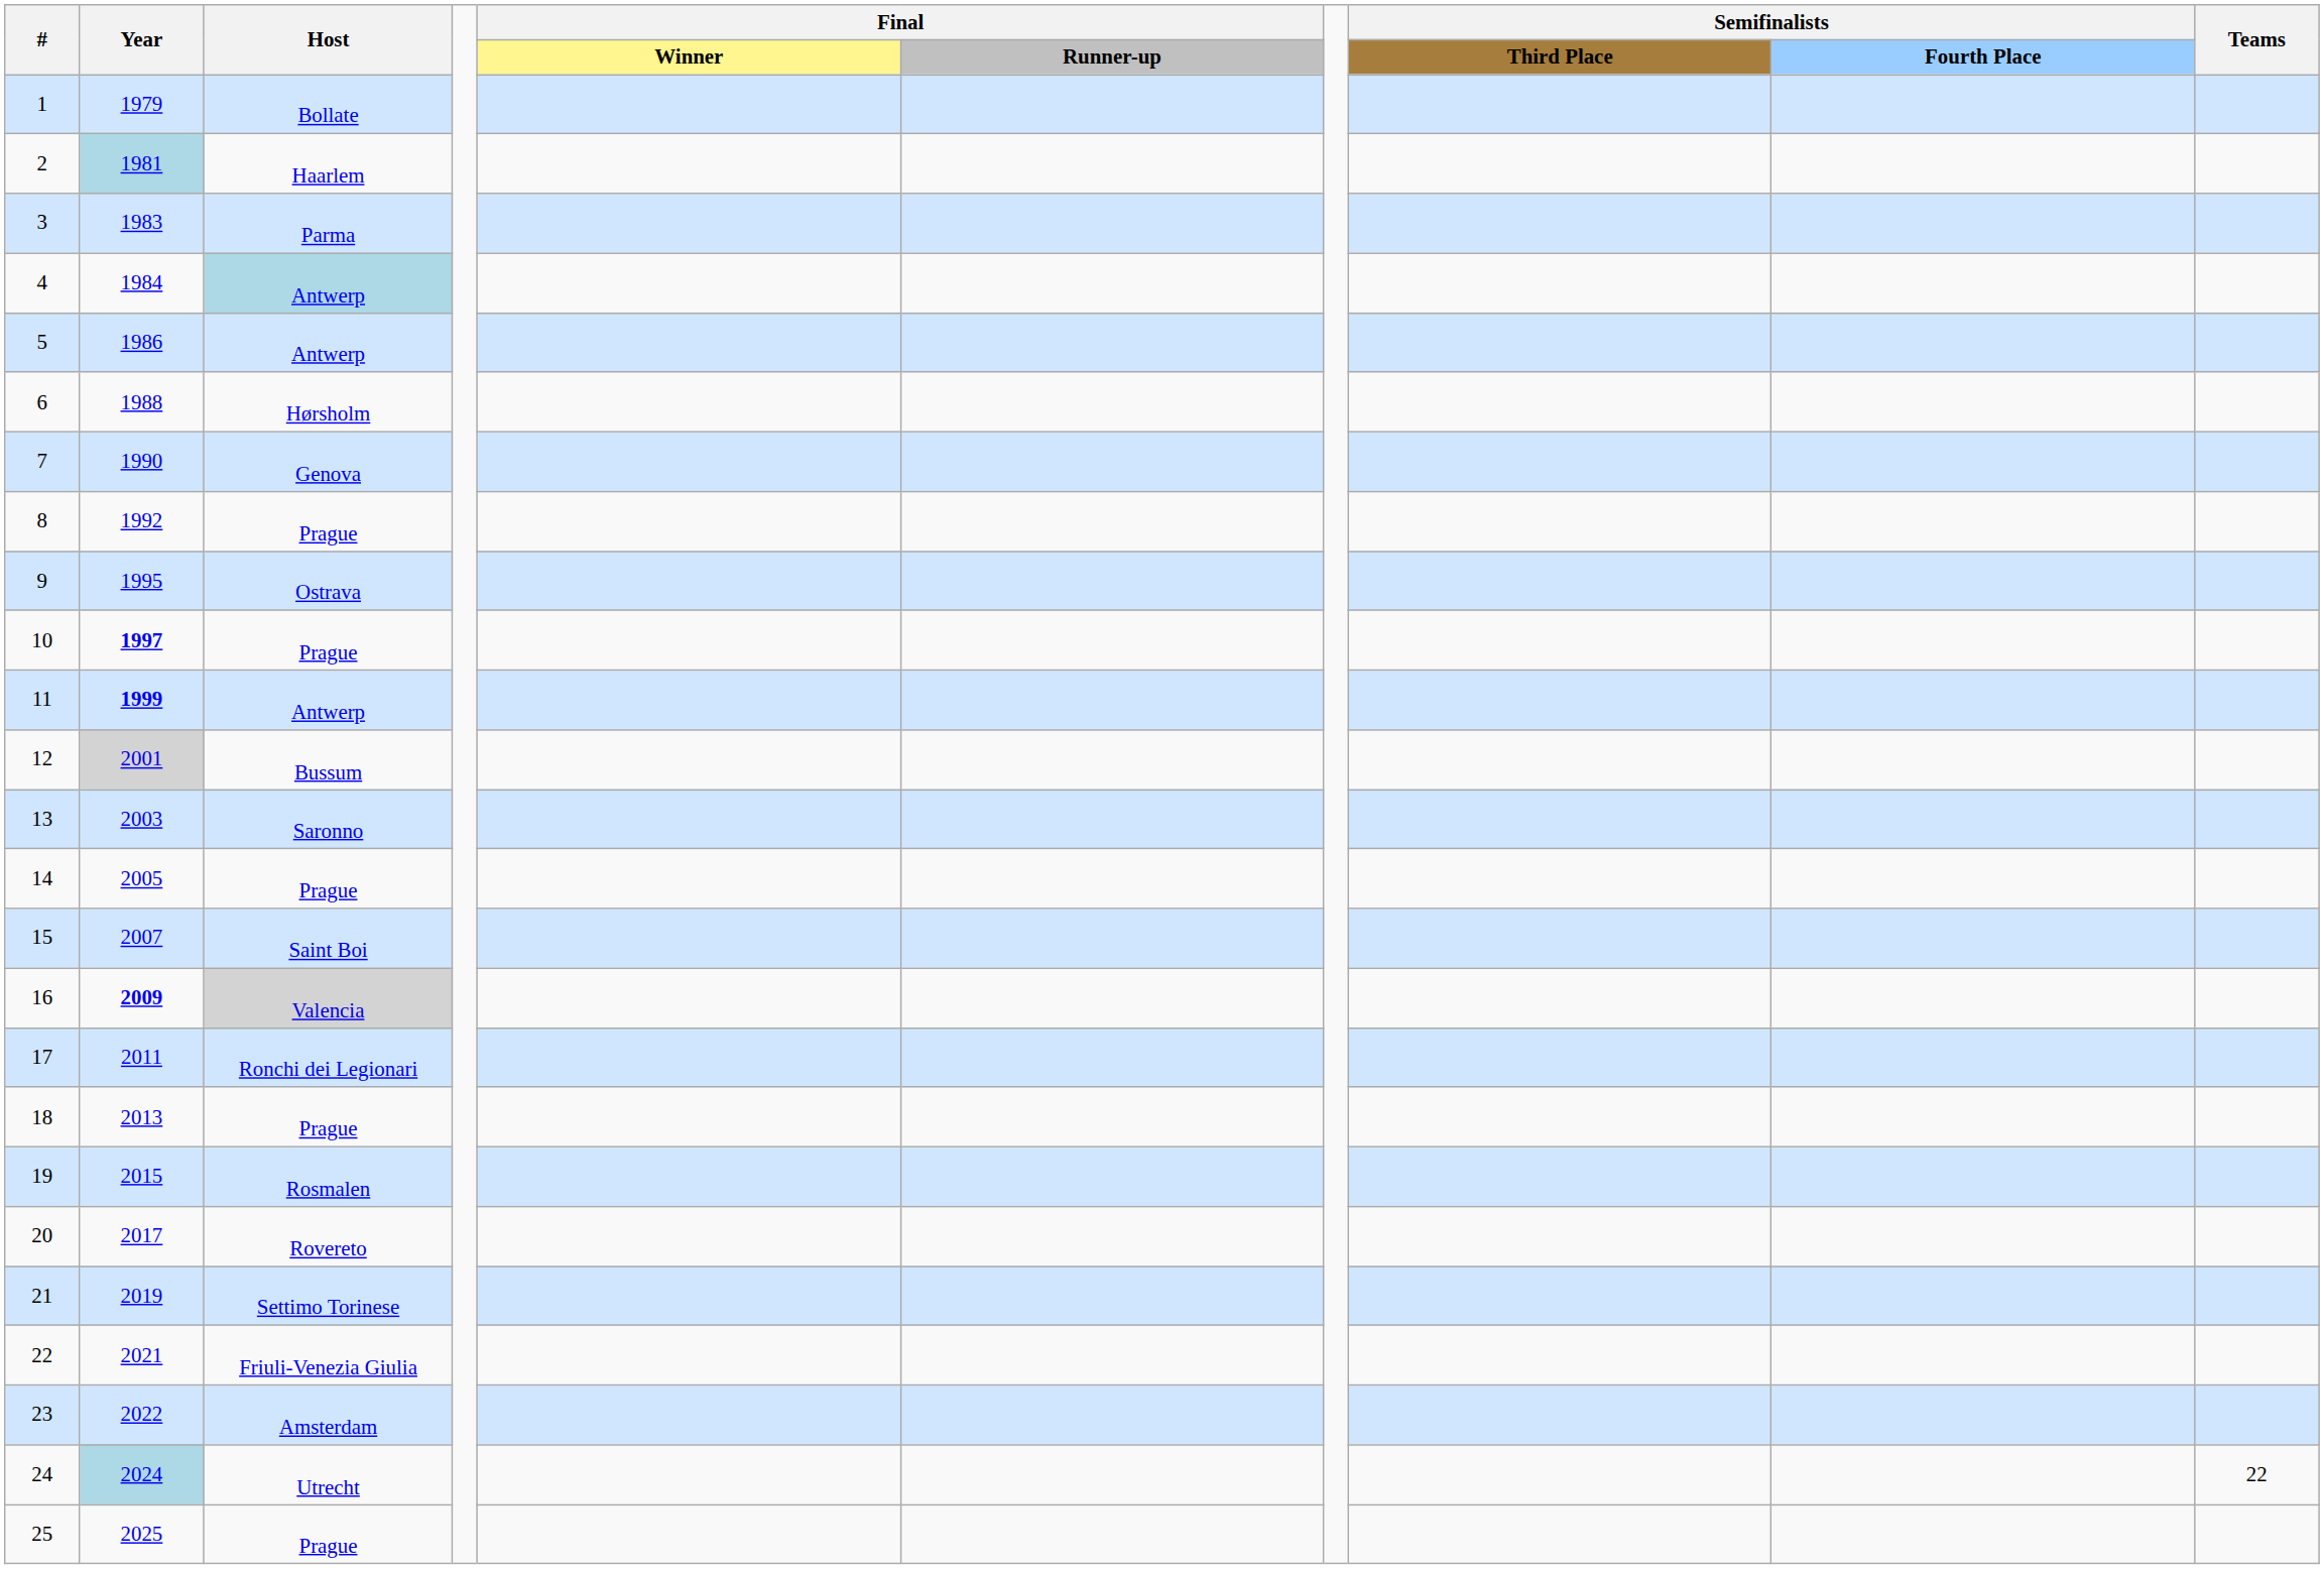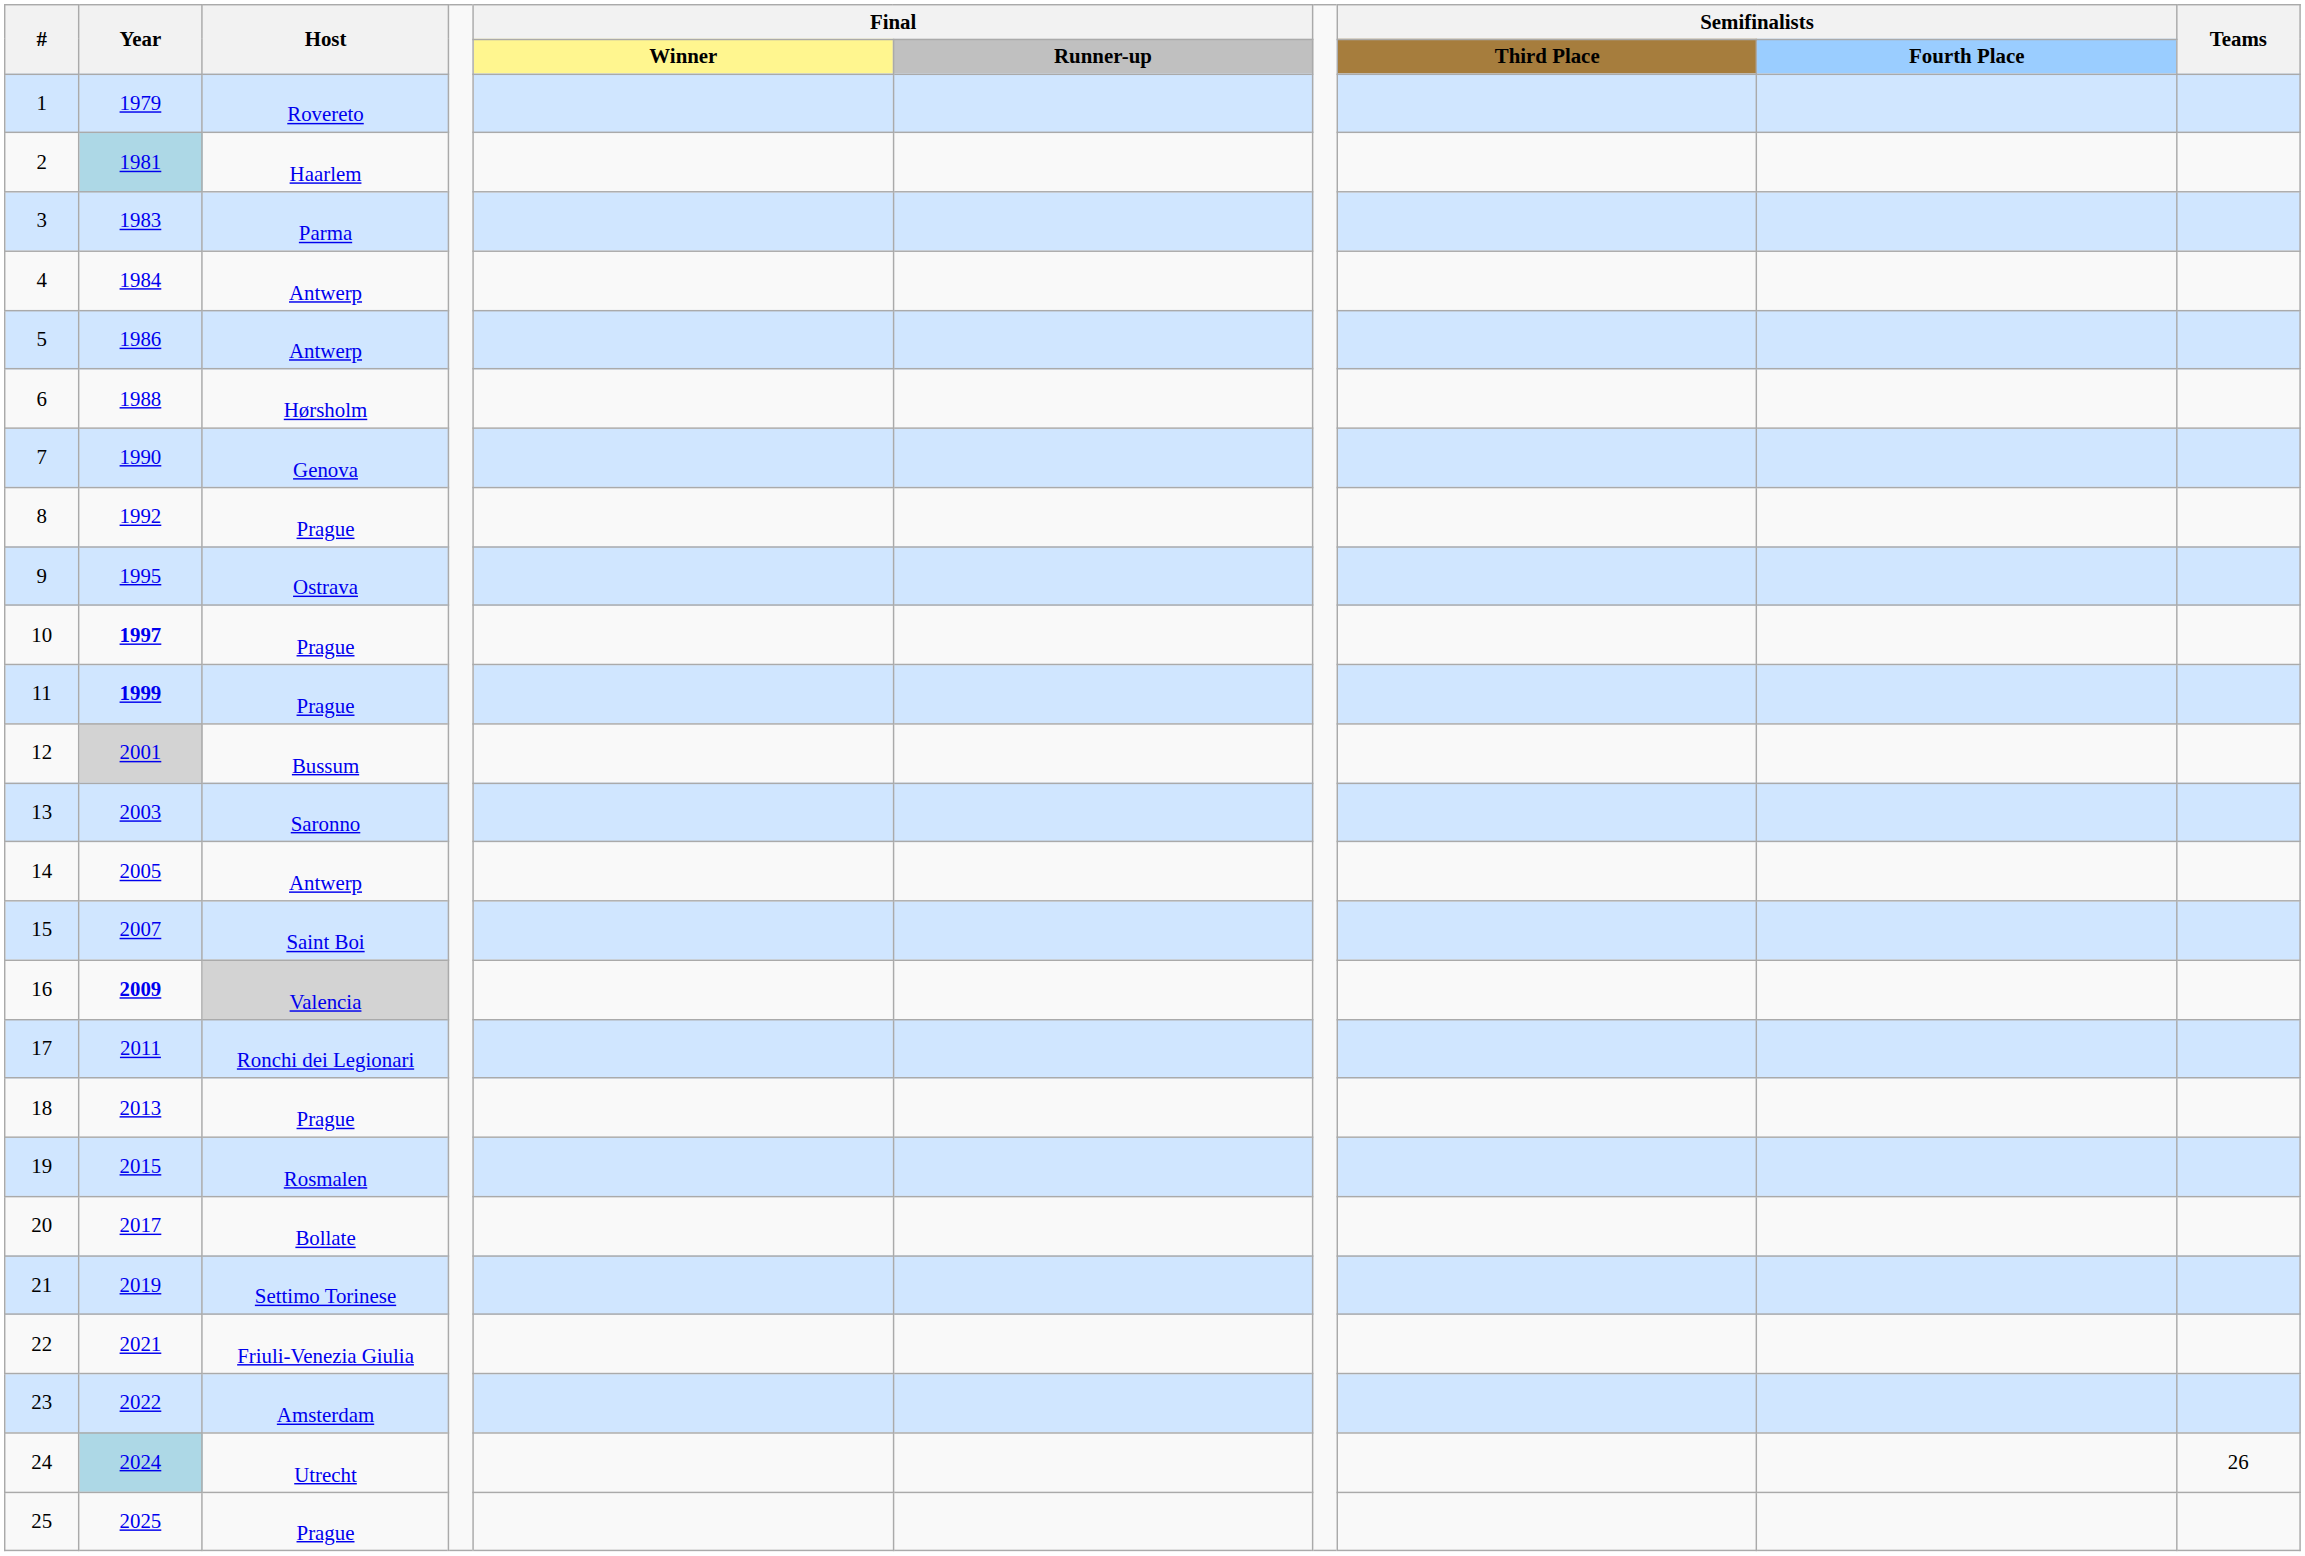1 | Host: Bollate -> Rovereto
4 | Host: lightblue background -> no background
11 | Host: Antwerp -> Prague
14 | Host: Prague -> Antwerp
20 | Host: Rovereto -> Bollate
24 | Teams: 22 -> 26
